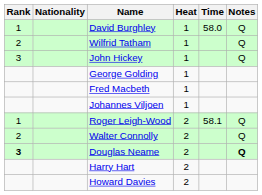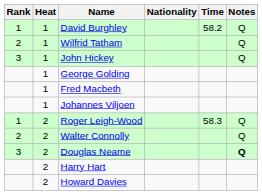columns swapped: Heat <-> Nationality
David Burghley | Time: 58.0 -> 58.2
Roger Leigh-Wood | Time: 58.1 -> 58.3
Douglas Neame | Rank: bold -> normal
